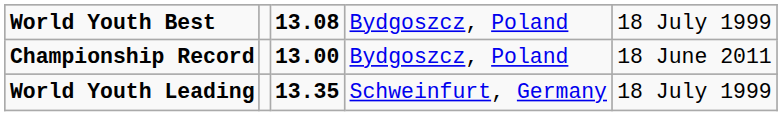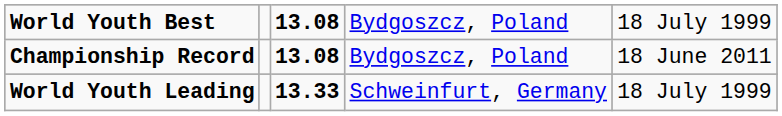Championship Record | column 3: 13.00 -> 13.08
World Youth Leading | column 3: 13.35 -> 13.33
